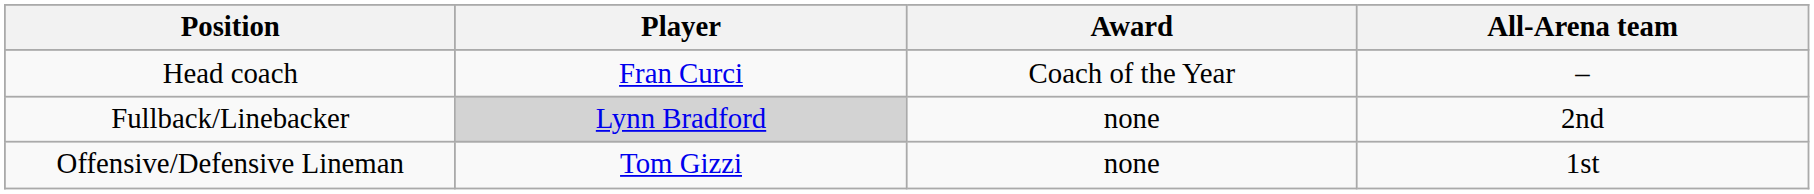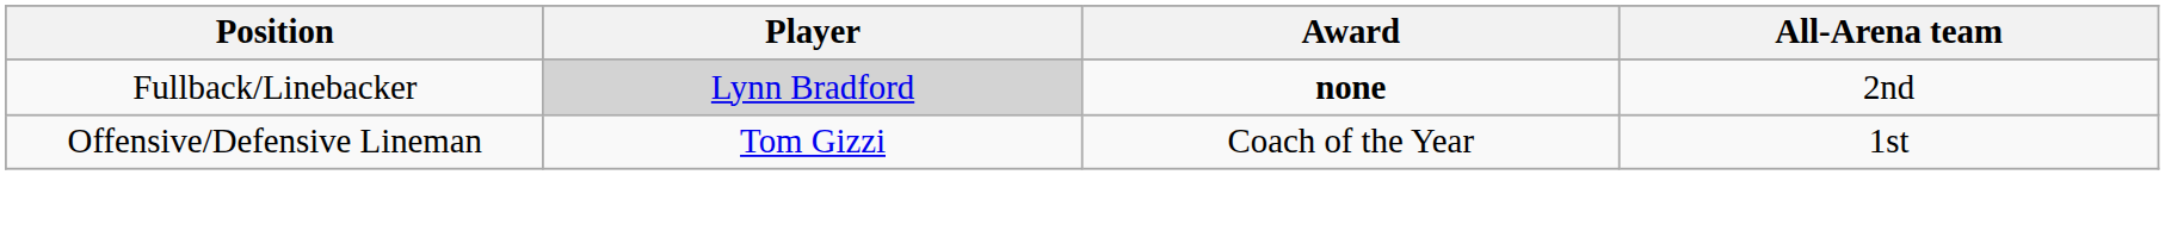- row: Head coach | Fran Curci | Coach of the Year | –
Fullback/Linebacker | Award: normal -> bold
Offensive/Defensive Lineman | Award: none -> Coach of the Year
